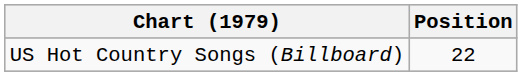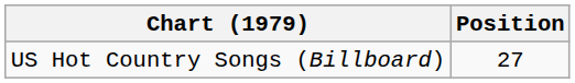US Hot Country Songs (Billboard) | Position: 22 -> 27
